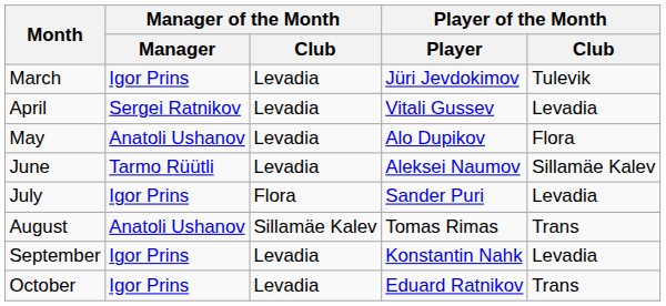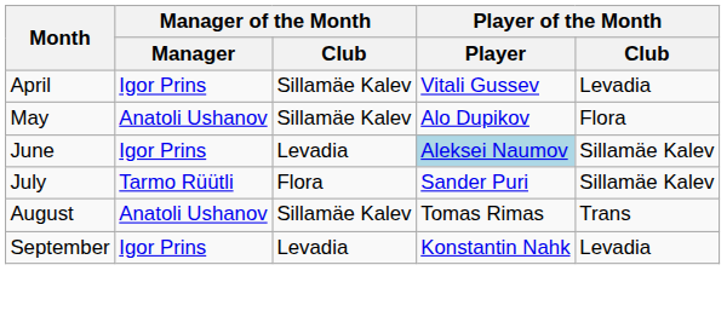- row: March | Igor Prins | Levadia | Jüri Jevdokimov | Tulevik
April | Manager of the Month / Manager: Sergei Ratnikov -> Igor Prins
April | Manager of the Month / Club: Levadia -> Sillamäe Kalev
May | Manager of the Month / Club: Levadia -> Sillamäe Kalev
June | Manager of the Month / Manager: Tarmo Rüütli -> Igor Prins
June | Player of the Month / Player: no background -> lightblue background
July | Manager of the Month / Manager: Igor Prins -> Tarmo Rüütli
July | Player of the Month / Club: Levadia -> Sillamäe Kalev
- row: October | Igor Prins | Levadia | Eduard Ratnikov | Trans
